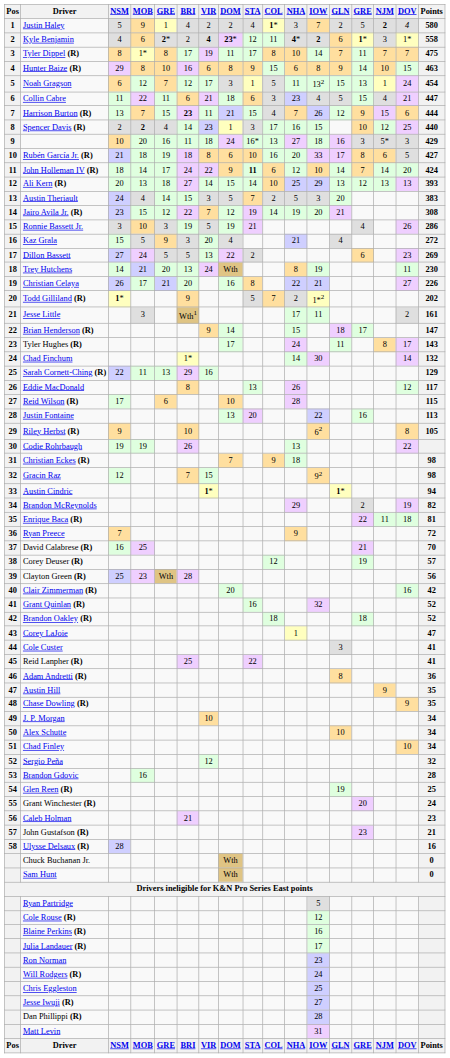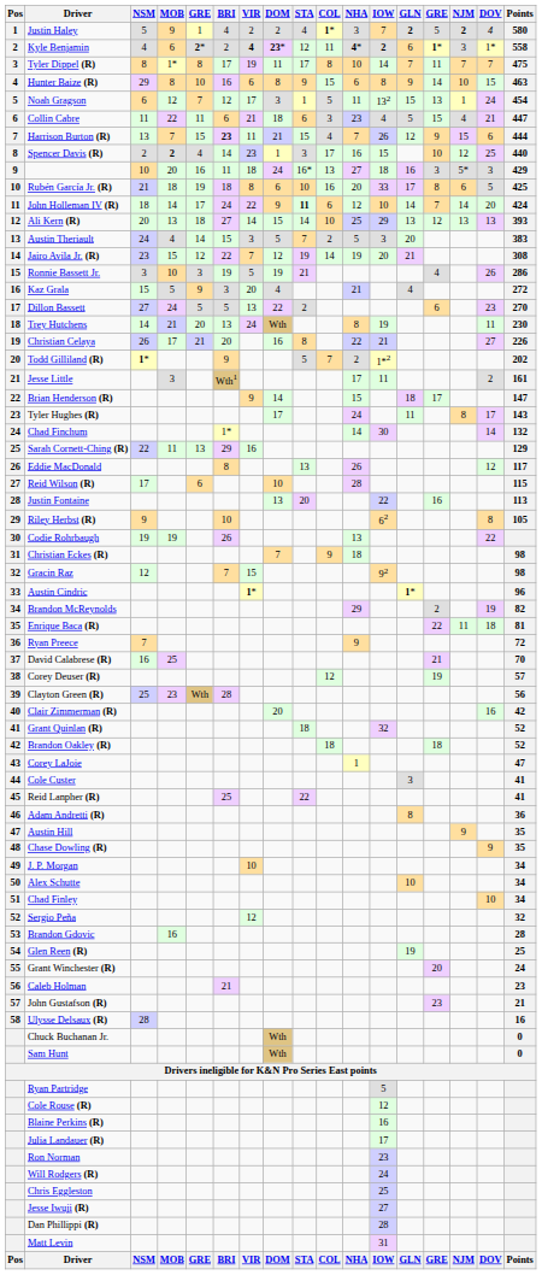Justin Haley | GLN: normal -> bold
Rubén García Jr. (R) | Points: 427 -> 425
Dillon Bassett | Points: 269 -> 270
Austin Cindric | Points: 94 -> 96
Grant Quinlan (R) | STA: 16 -> 18
